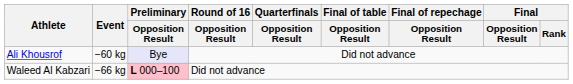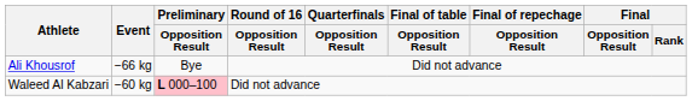Ali Khousrof | Event: −60 kg -> −66 kg
Ali Khousrof | Preliminary / Opposition Result: lavender background -> no background
Waleed Al Kabzari | Event: −66 kg -> −60 kg
